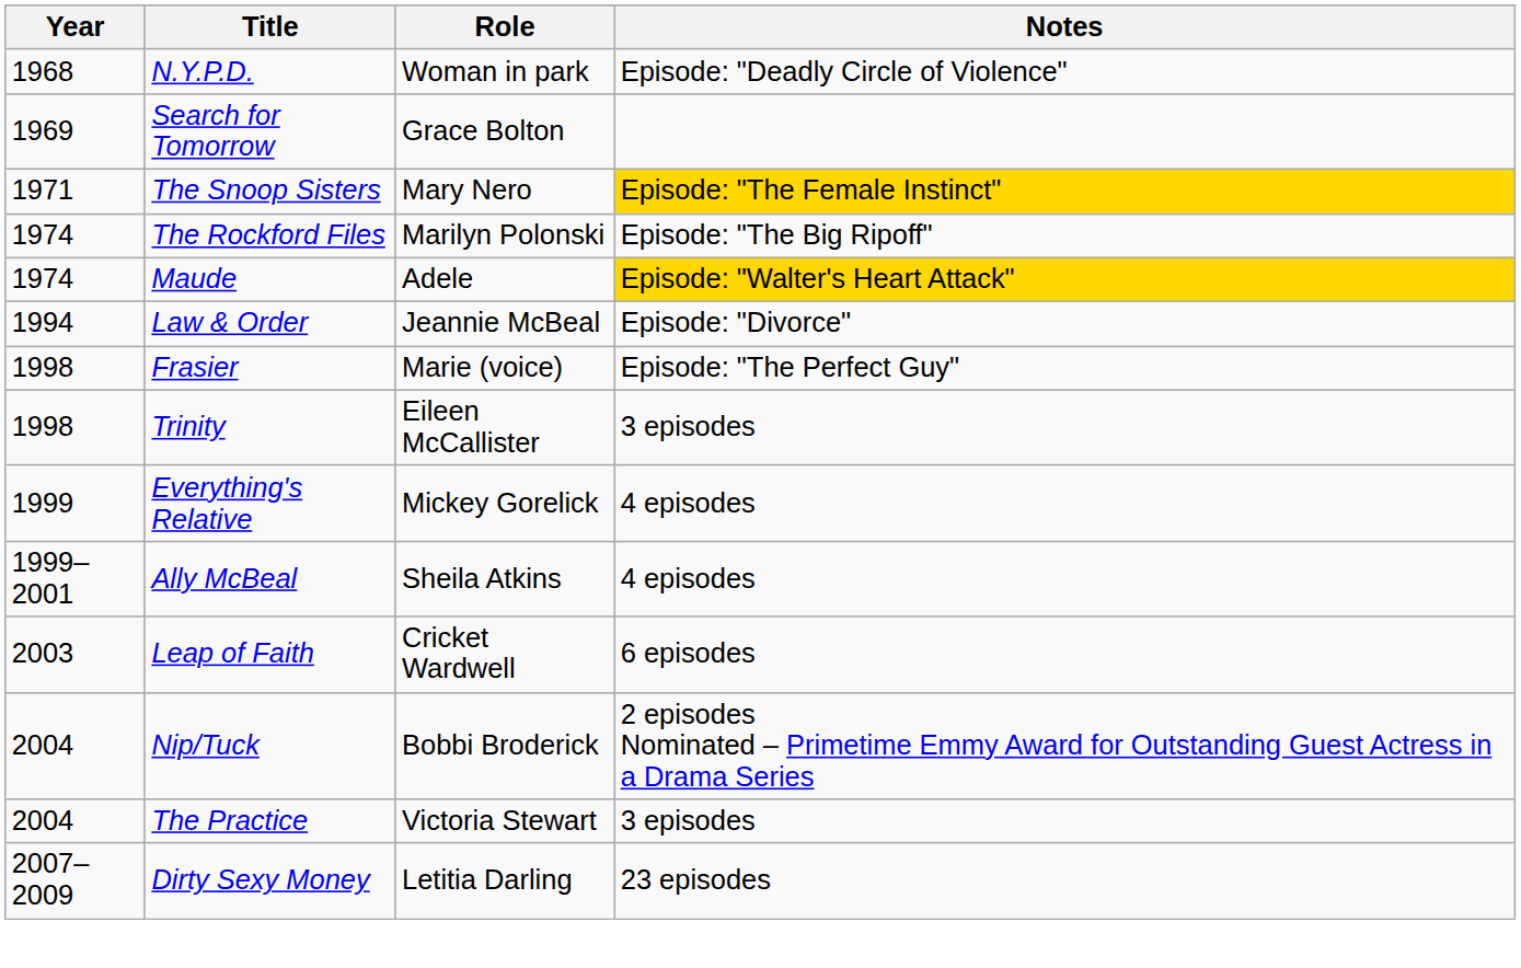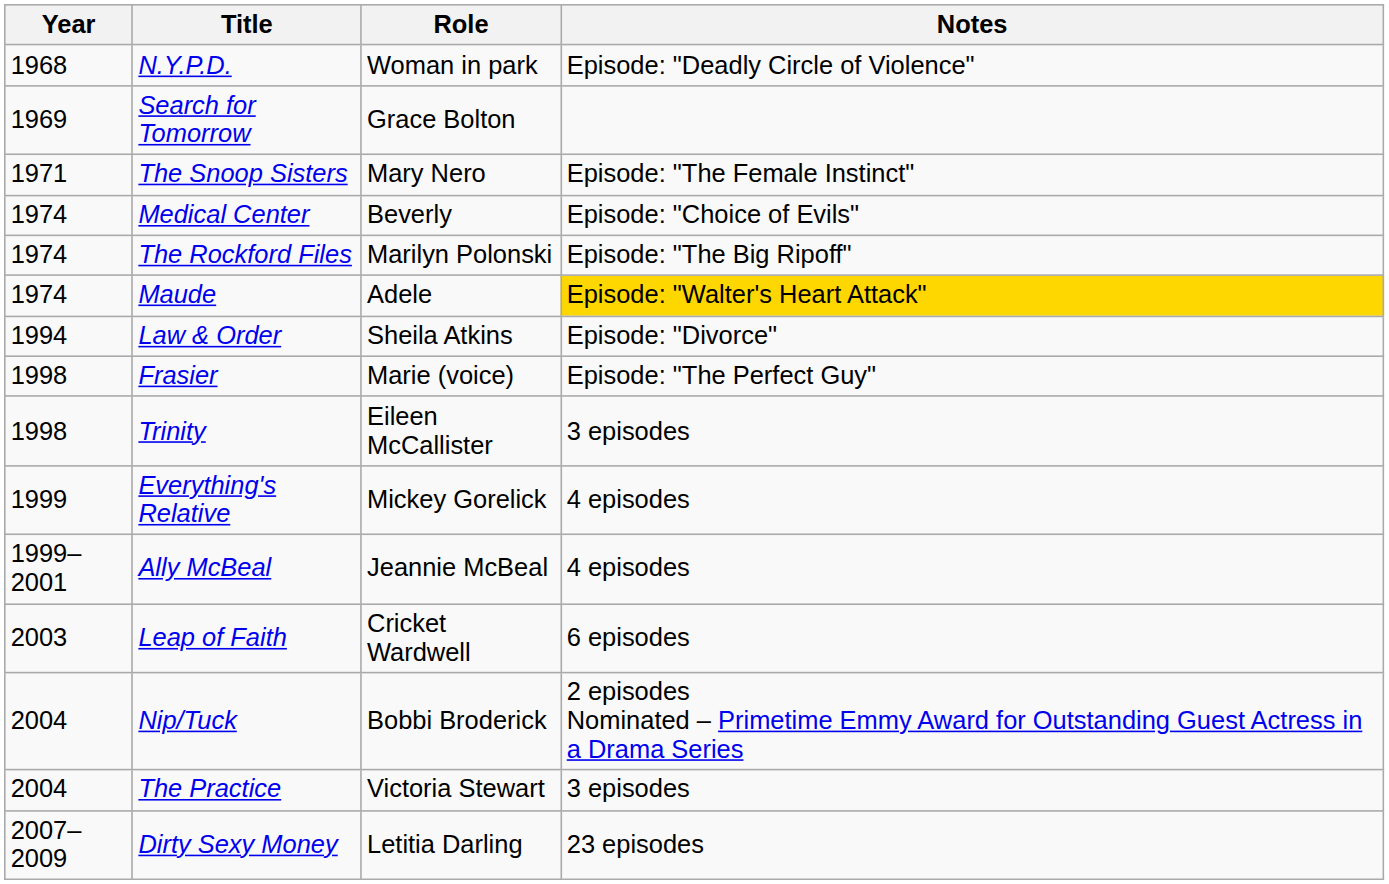The Snoop Sisters | Notes: gold background -> no background
+ row: 1974 | Medical Center | Beverly | Episode: "Choice of Evils"
Law & Order | Role: Jeannie McBeal -> Sheila Atkins
Ally McBeal | Role: Sheila Atkins -> Jeannie McBeal
